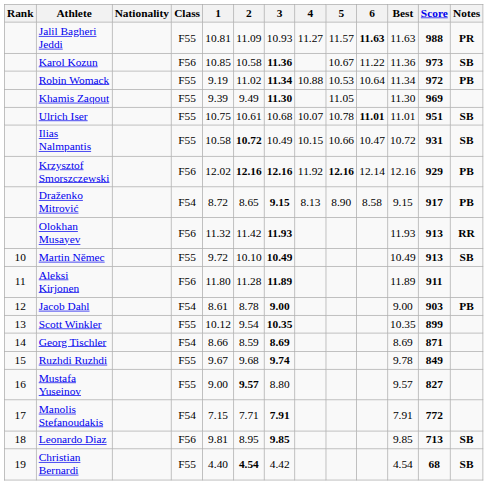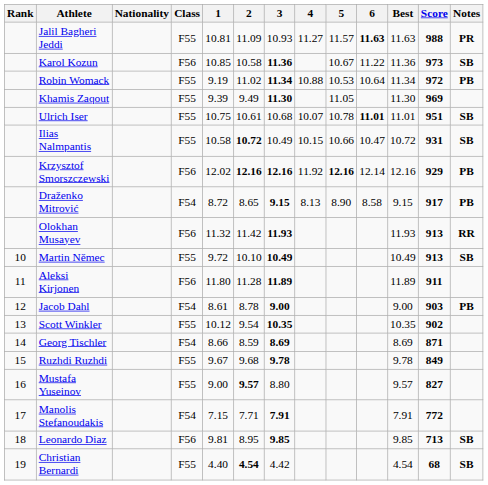Scott Winkler | Score: 899 -> 902
Ruzhdi Ruzhdi | 3: 9.74 -> 9.78
